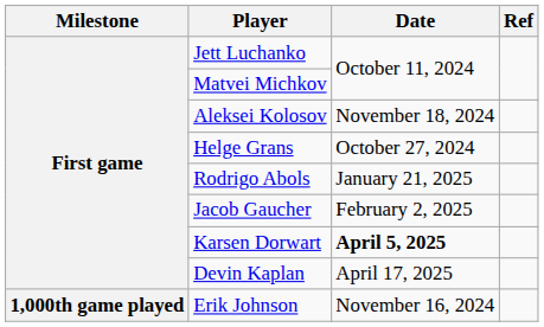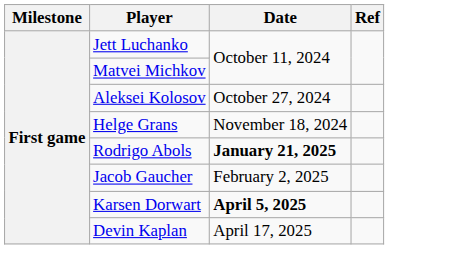Aleksei Kolosov | Date: November 18, 2024 -> October 27, 2024
Helge Grans | Date: October 27, 2024 -> November 18, 2024
Rodrigo Abols | Date: normal -> bold
- row: 1,000th game played | Erik Johnson | November 16, 2024
